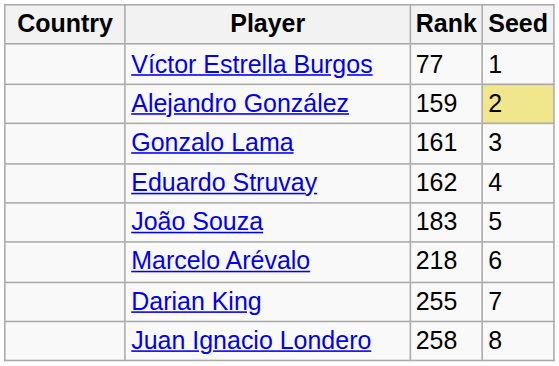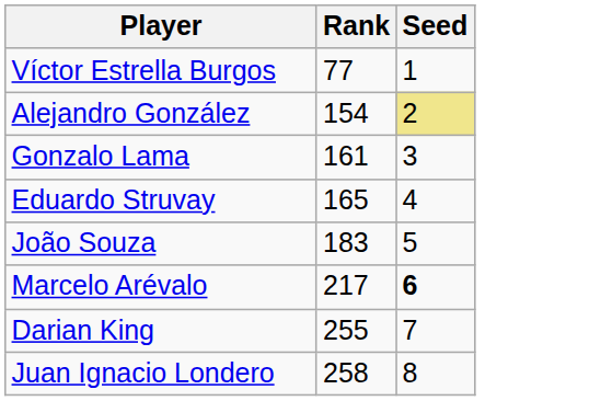- column: Country
Alejandro González | Rank: 159 -> 154
Eduardo Struvay | Rank: 162 -> 165
Marcelo Arévalo | Rank: 218 -> 217
Marcelo Arévalo | Seed: normal -> bold
